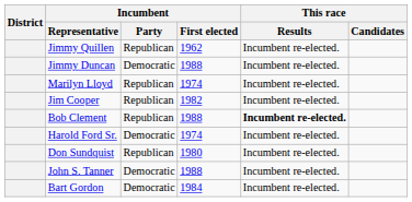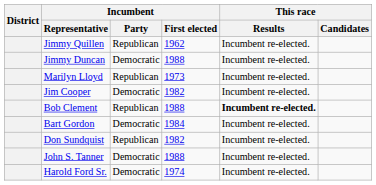Marilyn Lloyd | Incumbent / First elected: 1974 -> 1973
Jim Cooper | Incumbent / Party: Republican -> Democratic
rows swapped: Bart Gordon <-> Harold Ford Sr.
Don Sundquist | Incumbent / First elected: 1980 -> 1982
